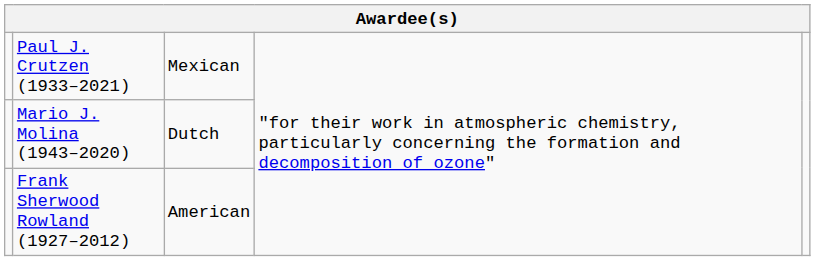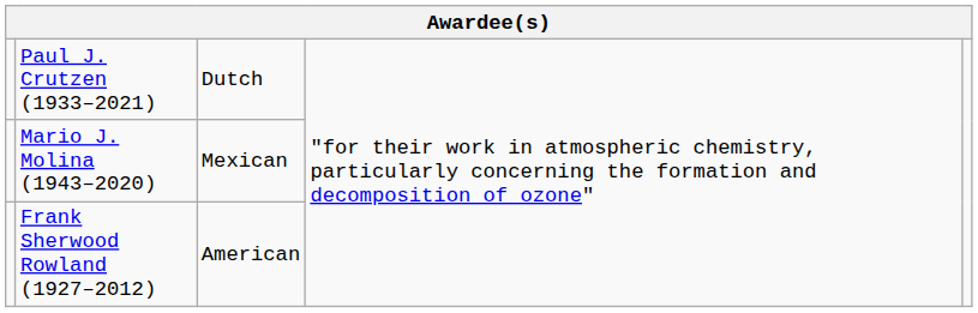Paul J. Crutzen (1933–2021) | column 3: Mexican -> Dutch
Mario J. Molina (1943–2020) | column 3: Dutch -> Mexican
